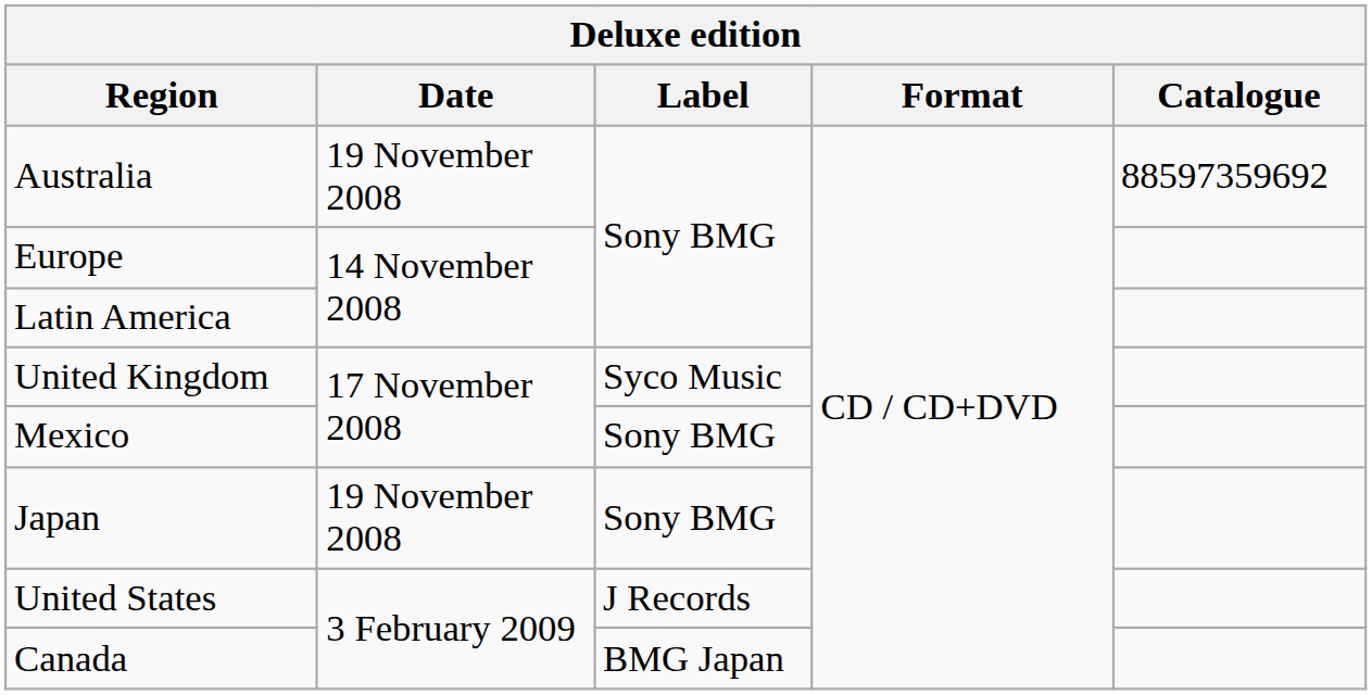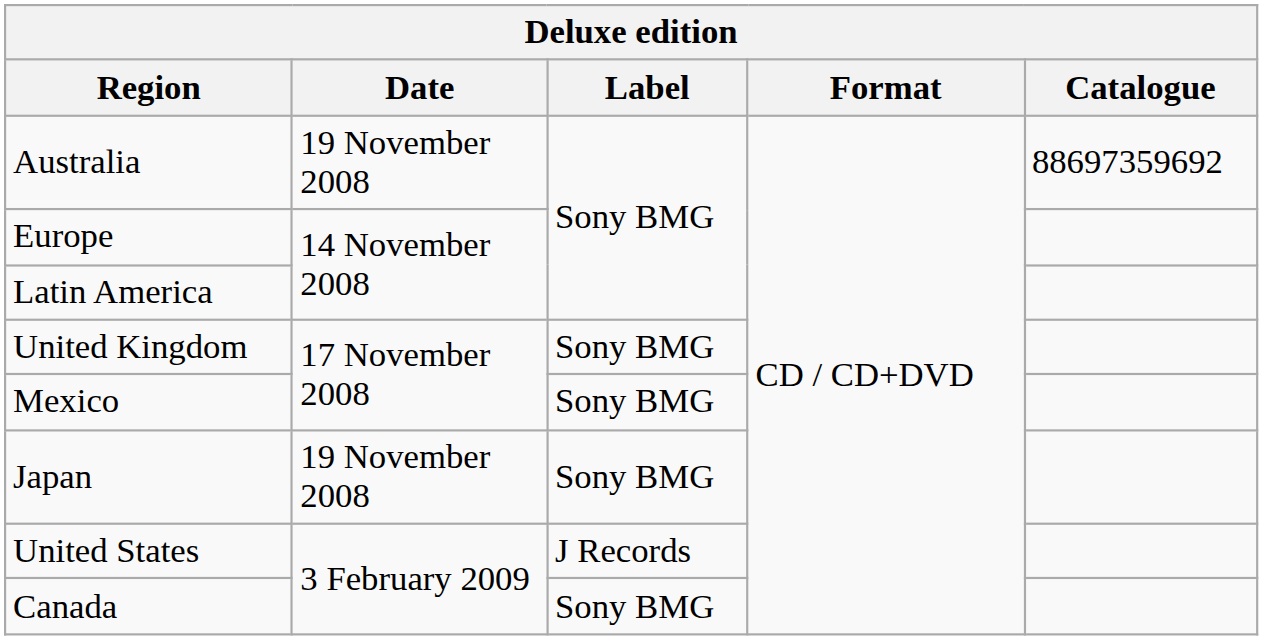Australia | Catalogue: 88597359692 -> 88697359692
United Kingdom | Label: Syco Music -> Sony BMG
Canada | Label: BMG Japan -> Sony BMG
